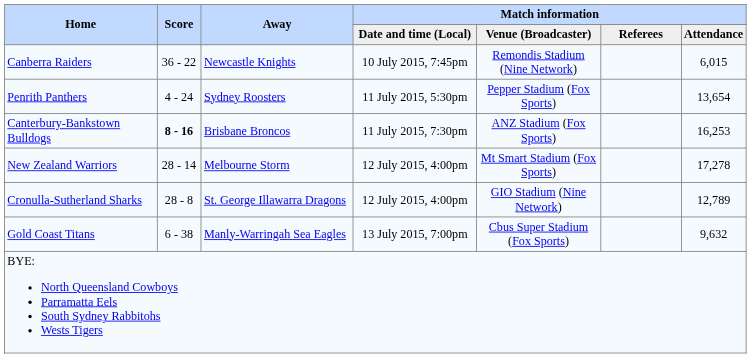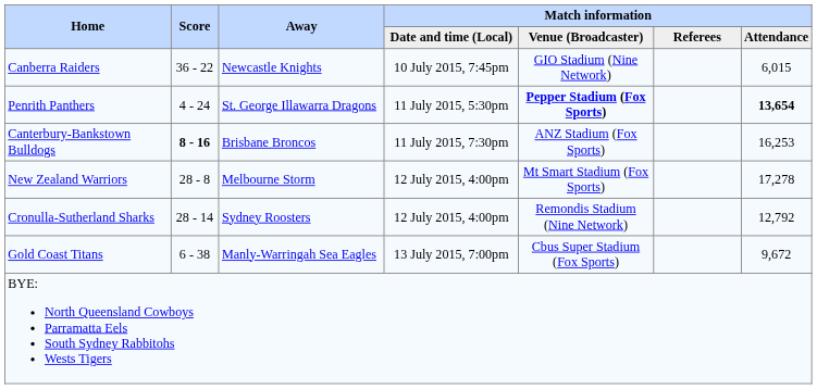Canberra Raiders | Match information / Venue (Broadcaster): Remondis Stadium (Nine Network) -> GIO Stadium (Nine Network)
Penrith Panthers | Away: Sydney Roosters -> St. George Illawarra Dragons
Penrith Panthers | Match information / Venue (Broadcaster): normal -> bold
Penrith Panthers | Match information / Attendance: normal -> bold
New Zealand Warriors | Score: 28 - 14 -> 28 - 8
Cronulla-Sutherland Sharks | Score: 28 - 8 -> 28 - 14
Cronulla-Sutherland Sharks | Away: St. George Illawarra Dragons -> Sydney Roosters
Cronulla-Sutherland Sharks | Match information / Venue (Broadcaster): GIO Stadium (Nine Network) -> Remondis Stadium (Nine Network)
Cronulla-Sutherland Sharks | Match information / Attendance: 12,789 -> 12,792
Gold Coast Titans | Match information / Attendance: 9,632 -> 9,672
